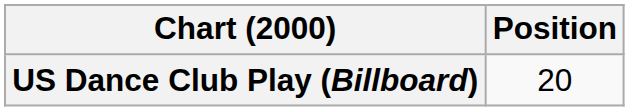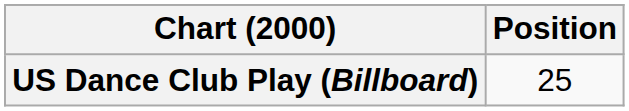US Dance Club Play (Billboard) | Position: 20 -> 25
